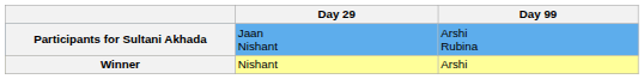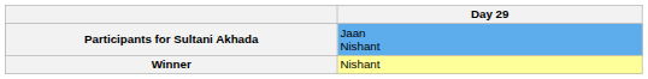- column: Day 99 | Arshi Rubina | Arshi
